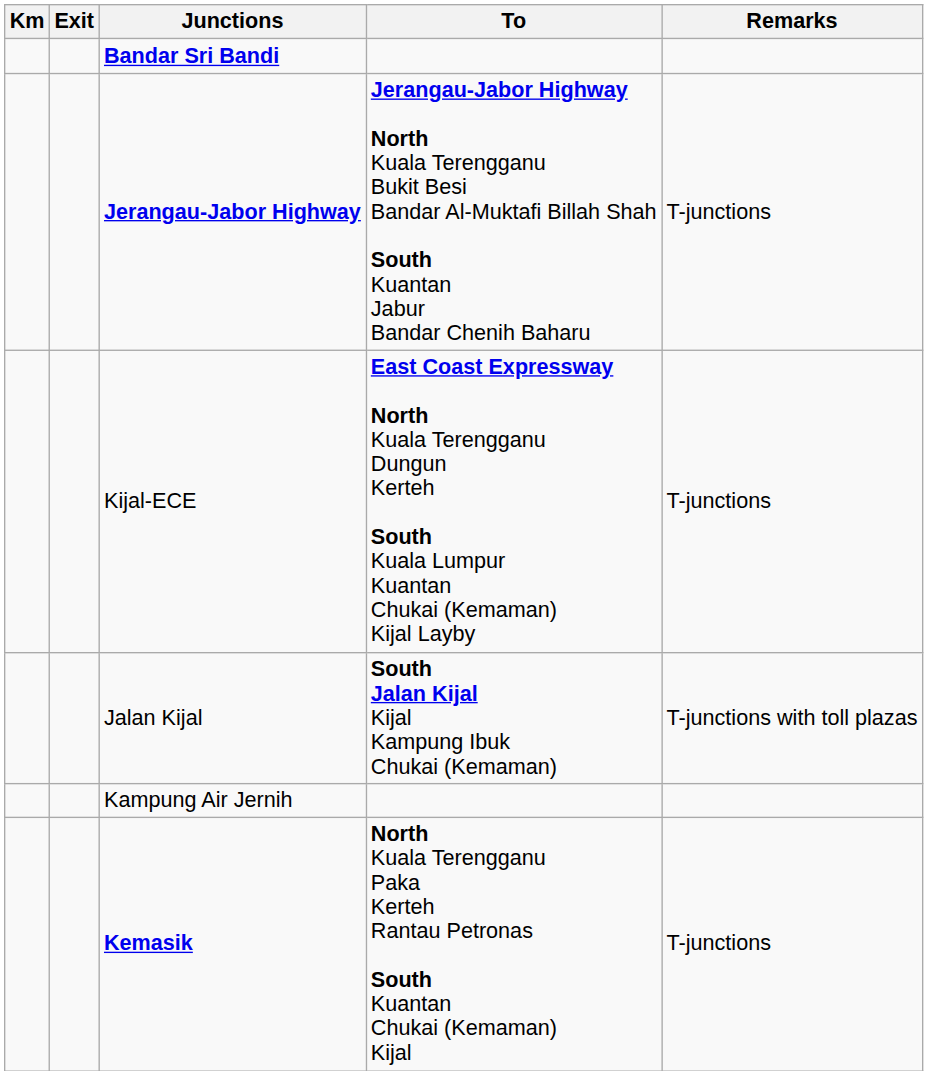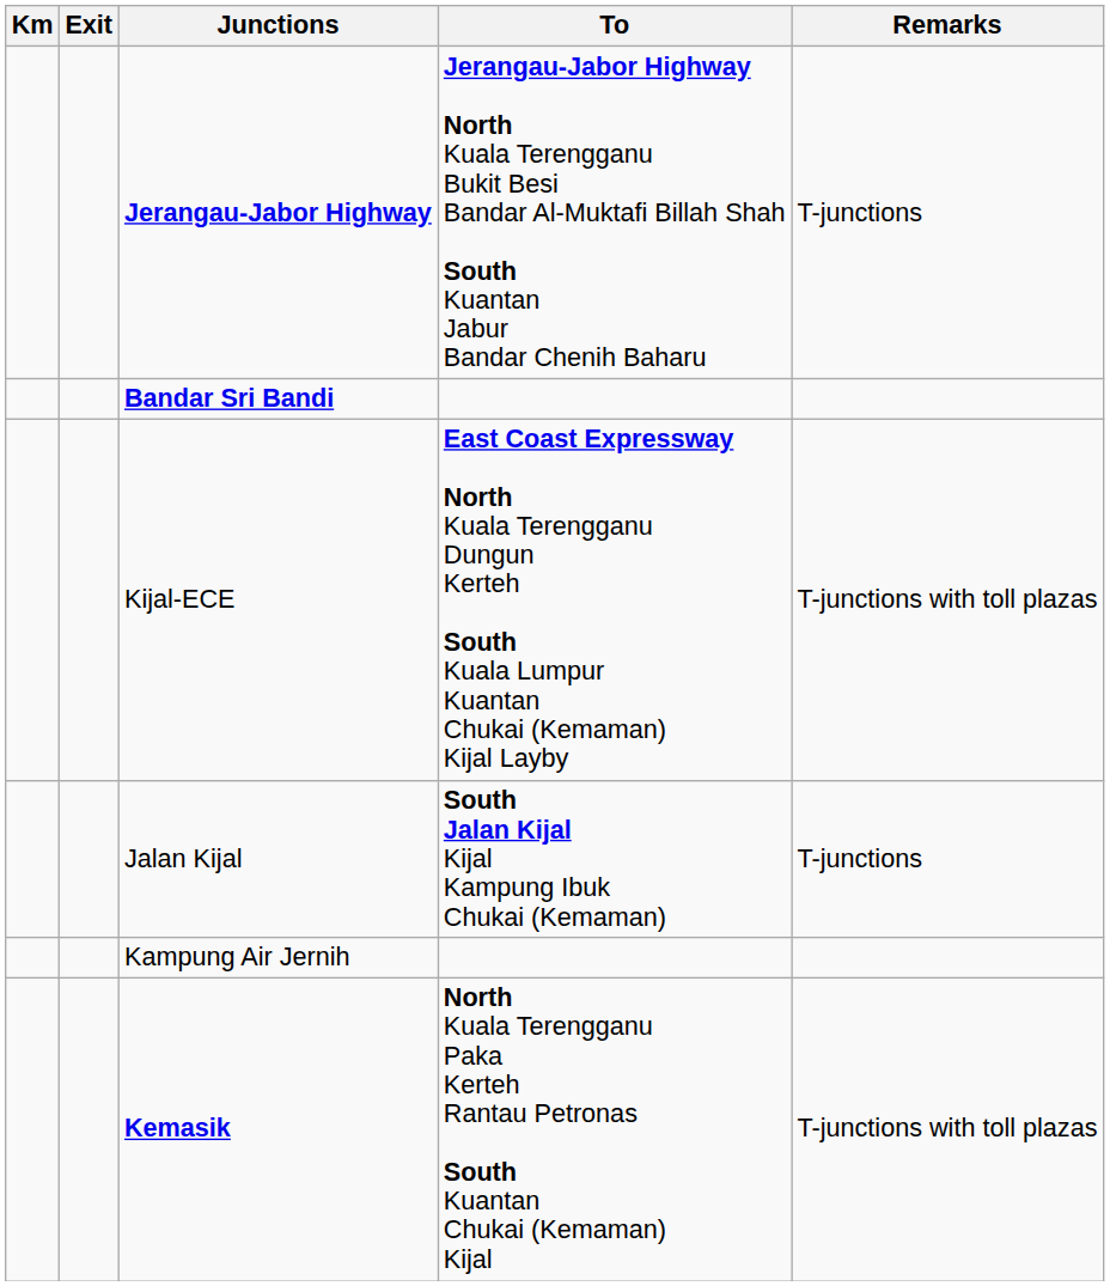rows swapped: Jerangau-Jabor Highway <-> Bandar Sri Bandi
Kijal-ECE | Remarks: T-junctions -> T-junctions with toll plazas
Jalan Kijal | Remarks: T-junctions with toll plazas -> T-junctions
Kemasik | Remarks: T-junctions -> T-junctions with toll plazas
